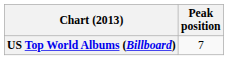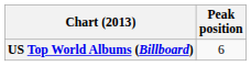US Top World Albums (Billboard) | Peak position: 7 -> 6
